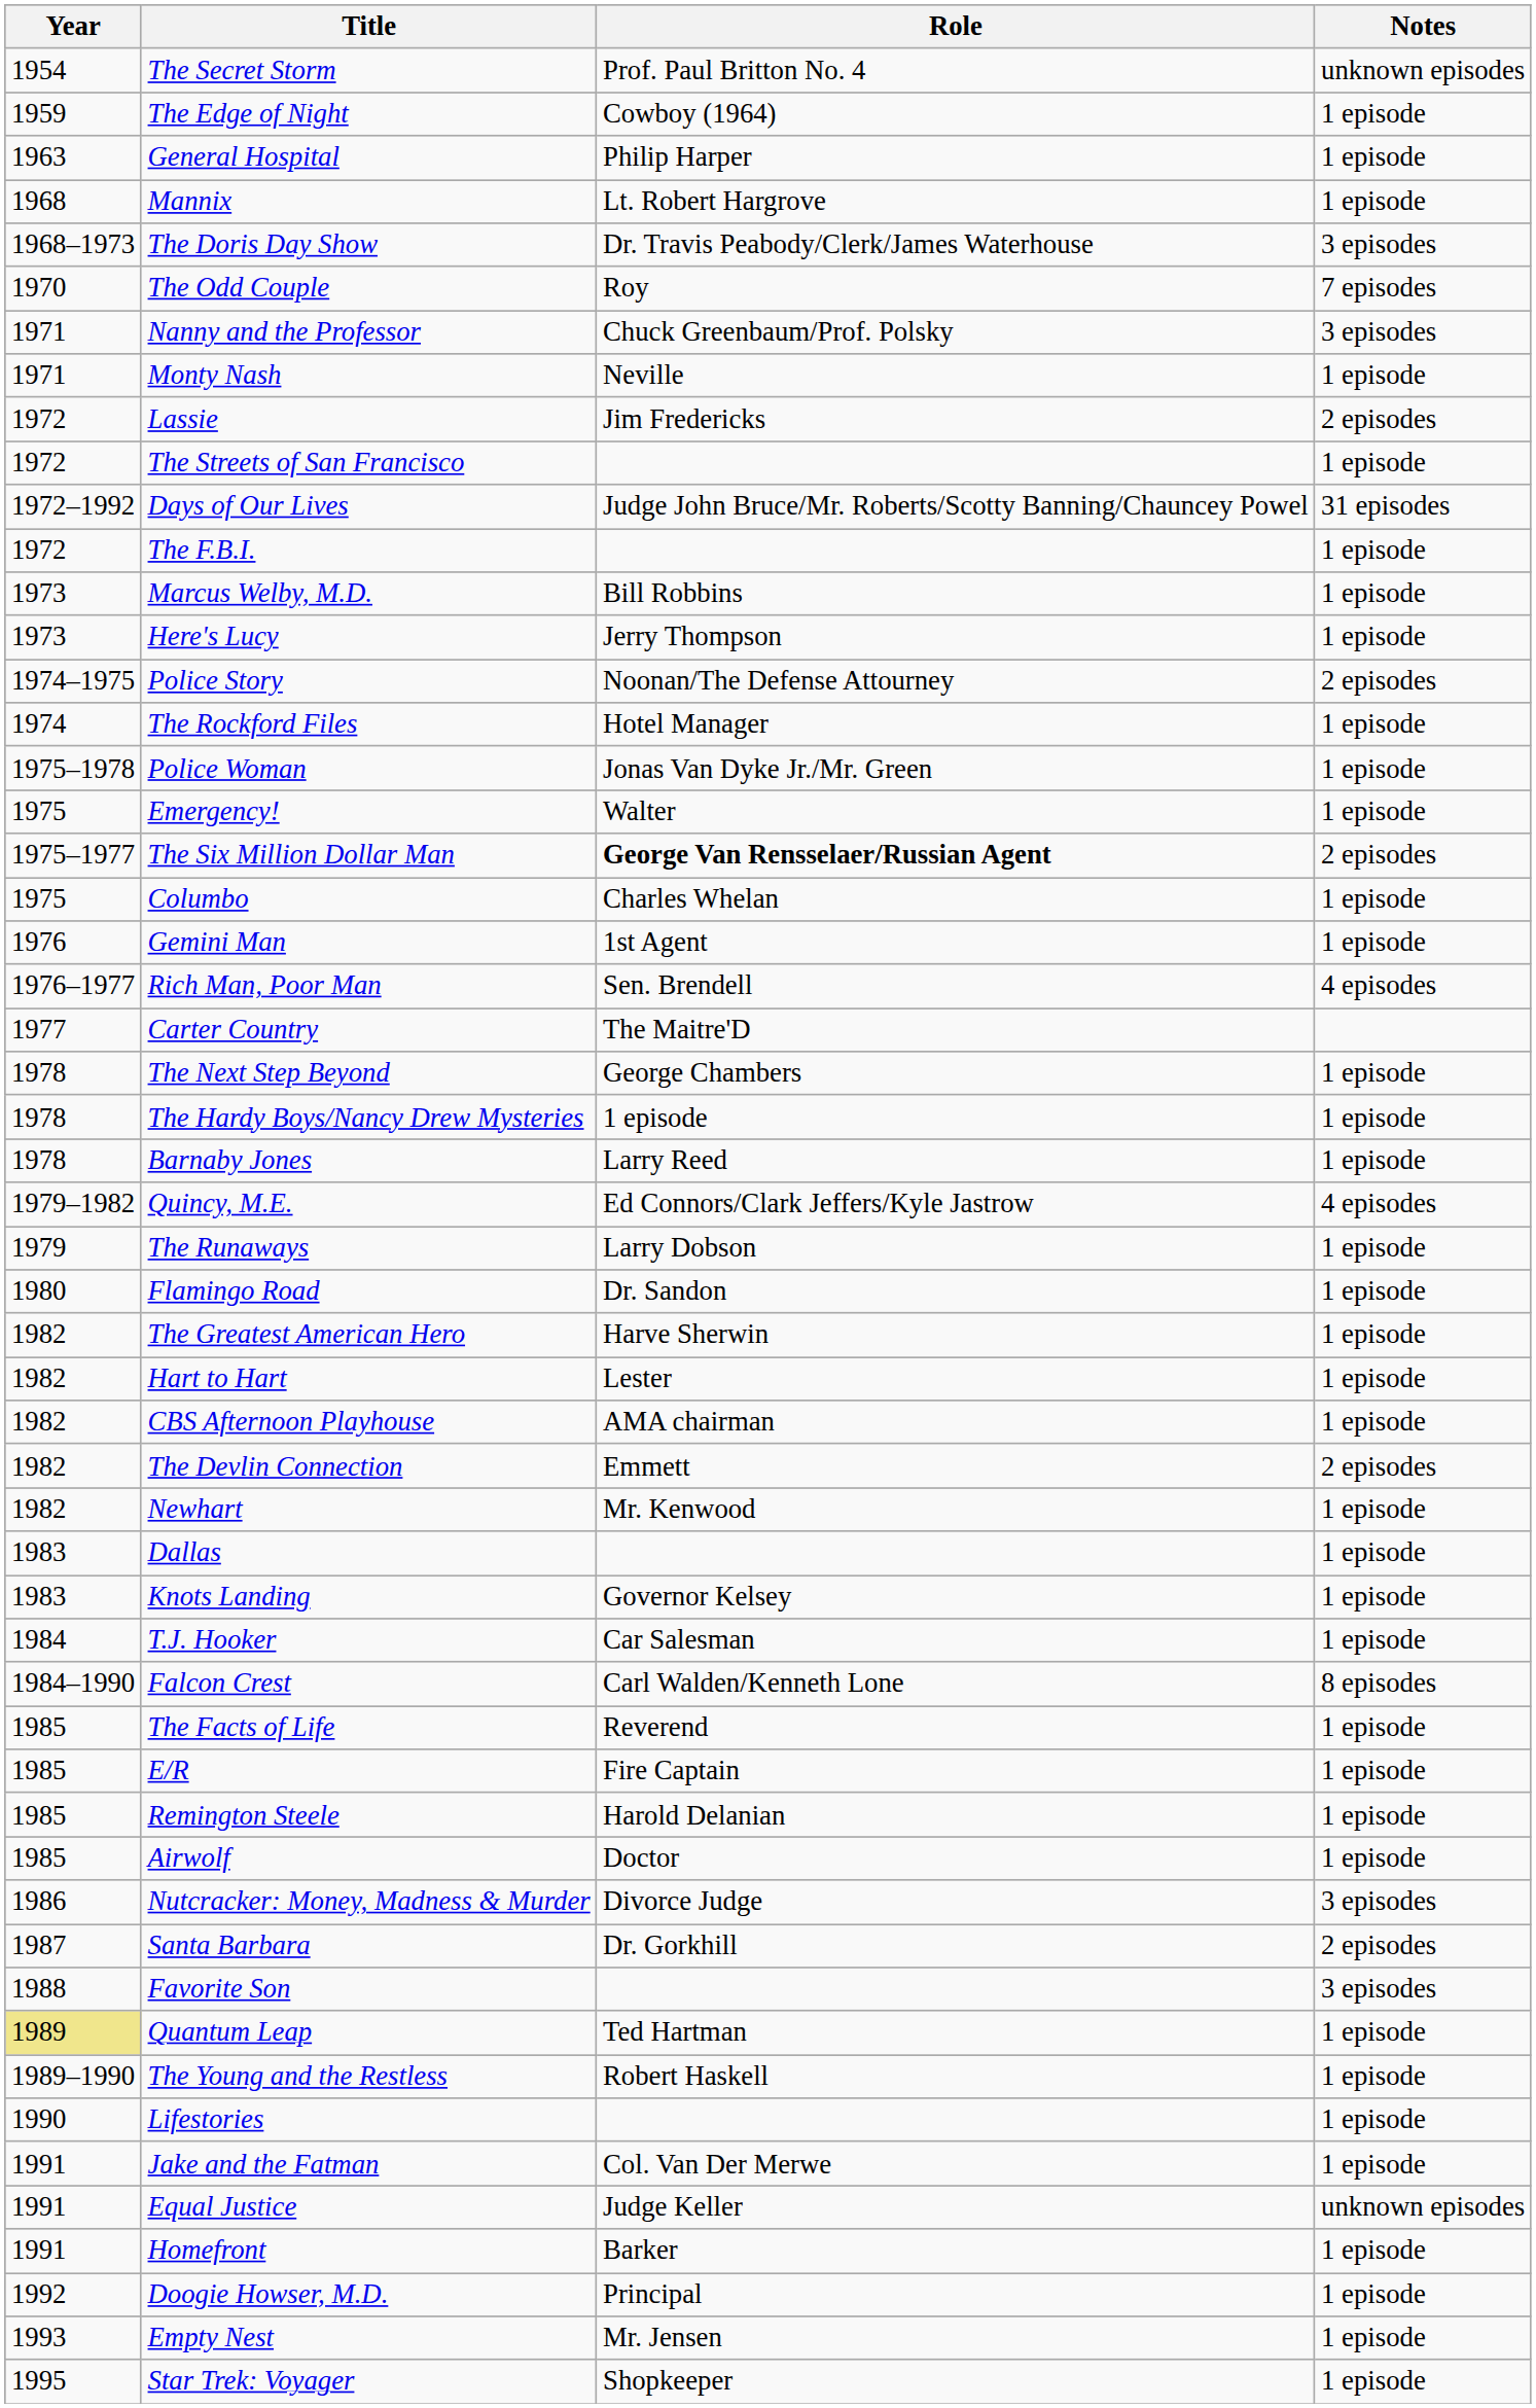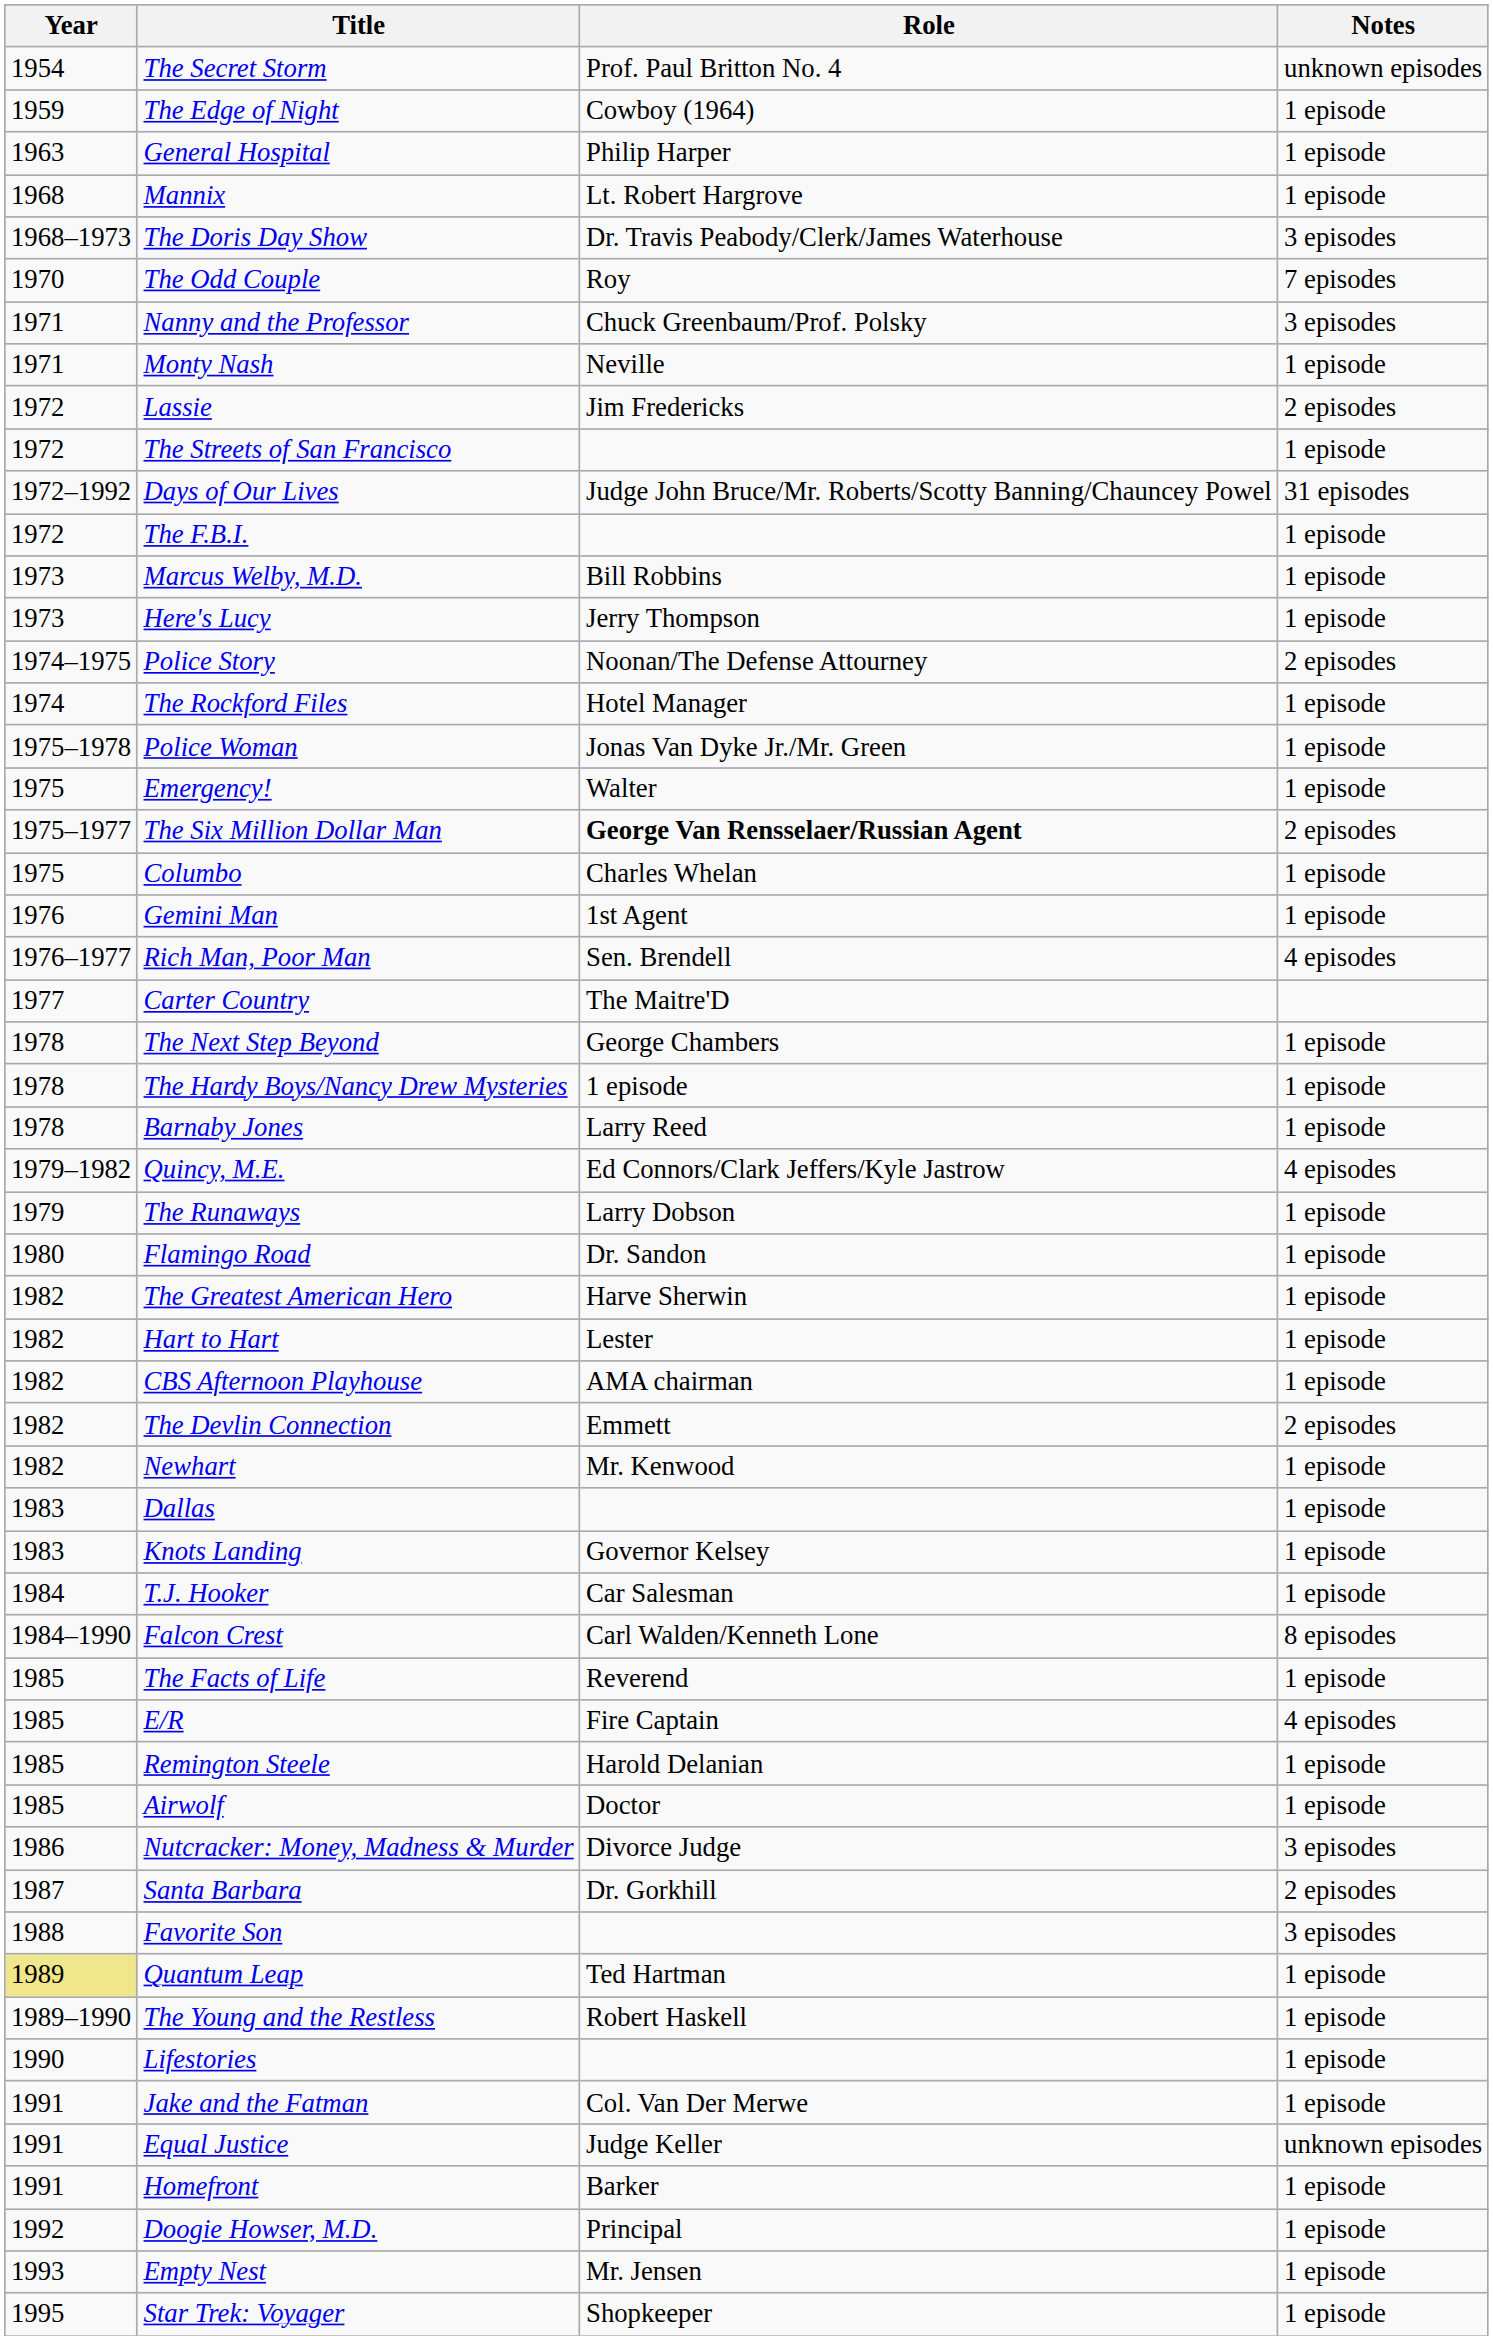E/R | Notes: 1 episode -> 4 episodes
